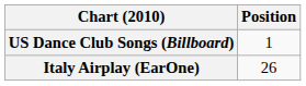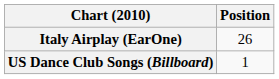rows swapped: Italy Airplay (EarOne) <-> US Dance Club Songs (Billboard)
